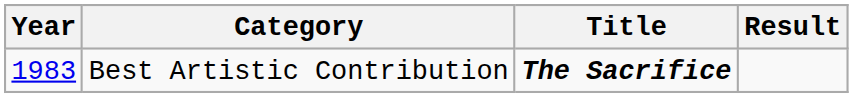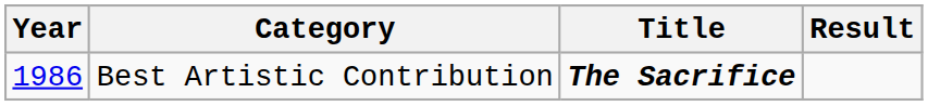Best Artistic Contribution | Year: 1983 -> 1986
